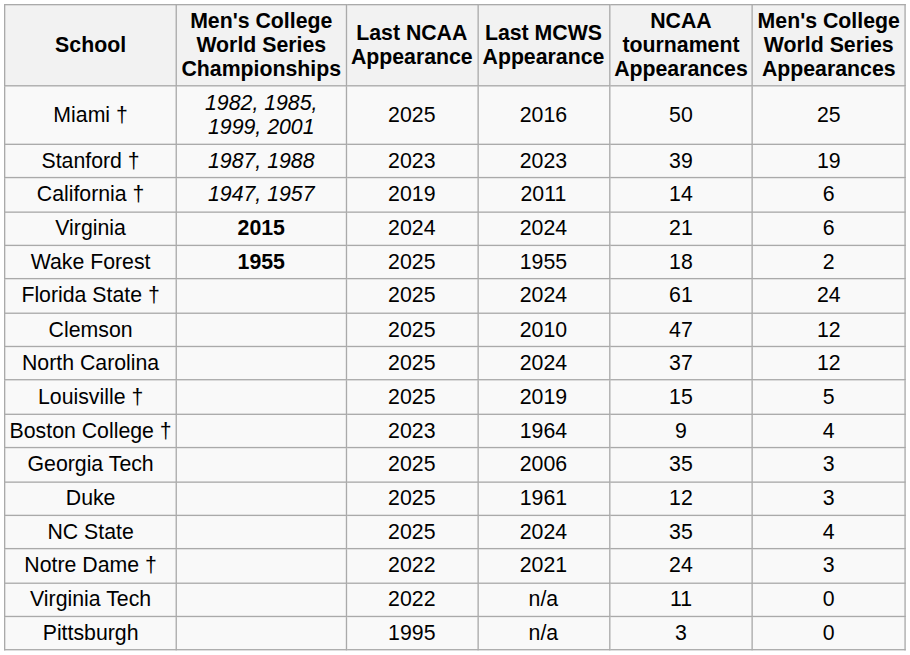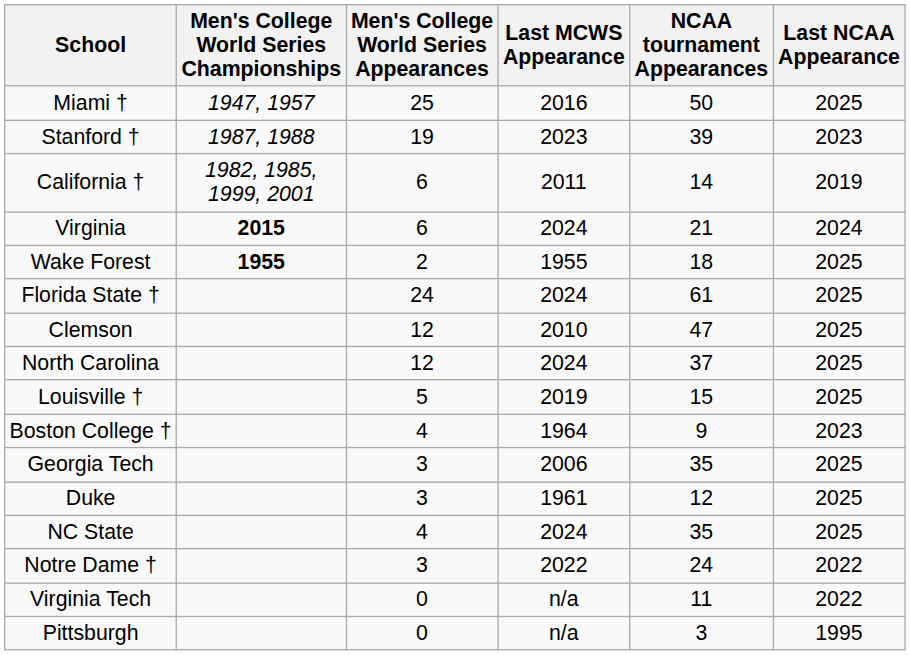columns swapped: Men's College World Series Appearances <-> Last NCAA Appearance
Miami † | Men's College World Series Championships: 1982, 1985, 1999, 2001 -> 1947, 1957
California † | Men's College World Series Championships: 1947, 1957 -> 1982, 1985, 1999, 2001
Notre Dame † | Last MCWS Appearance: 2021 -> 2022
